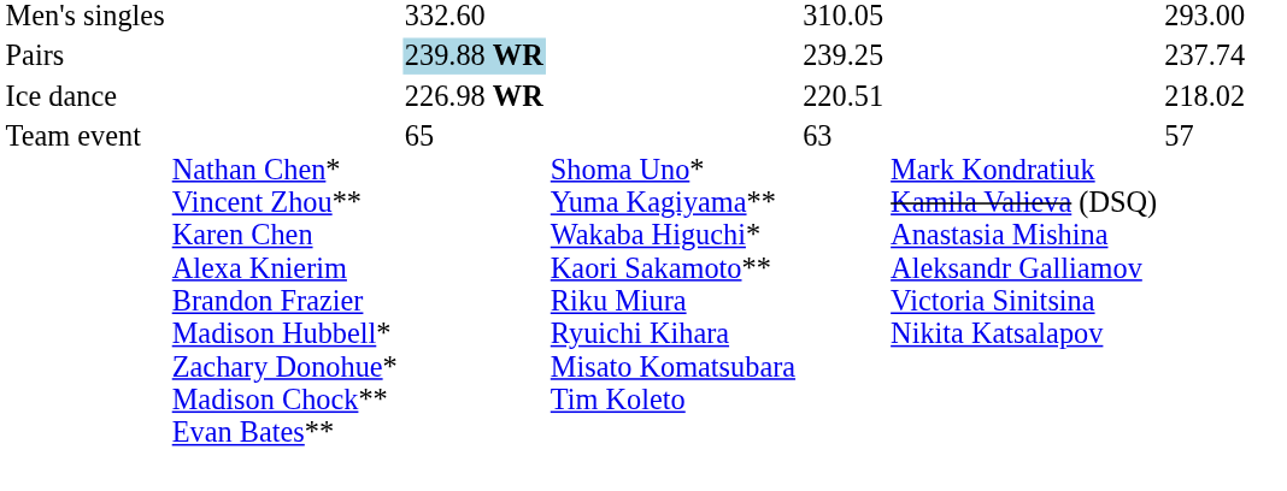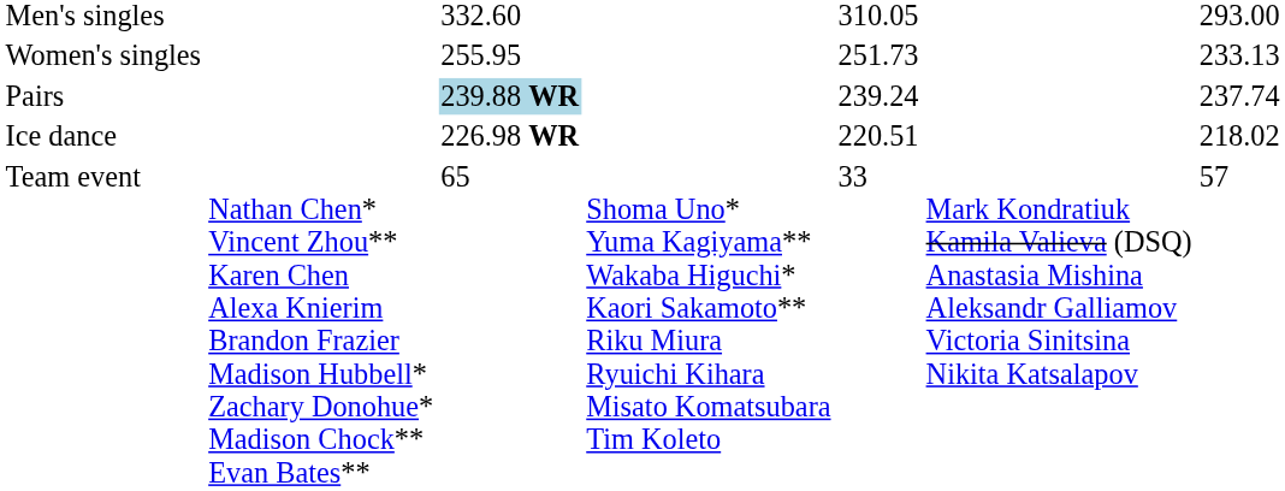+ row: Women's singles | 255.95 | 251.73 | 233.13
Pairs | column 5: 239.25 -> 239.24
Team event | column 5: 63 -> 33
